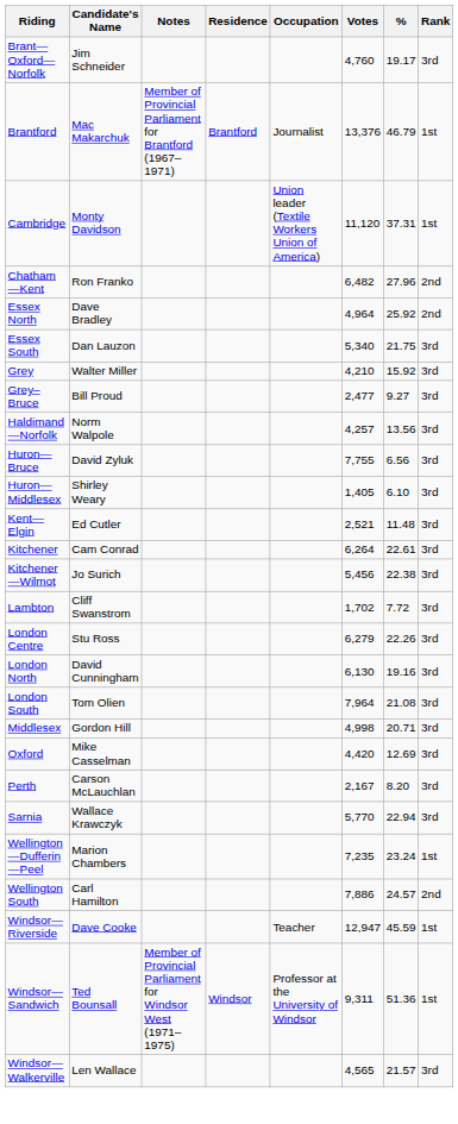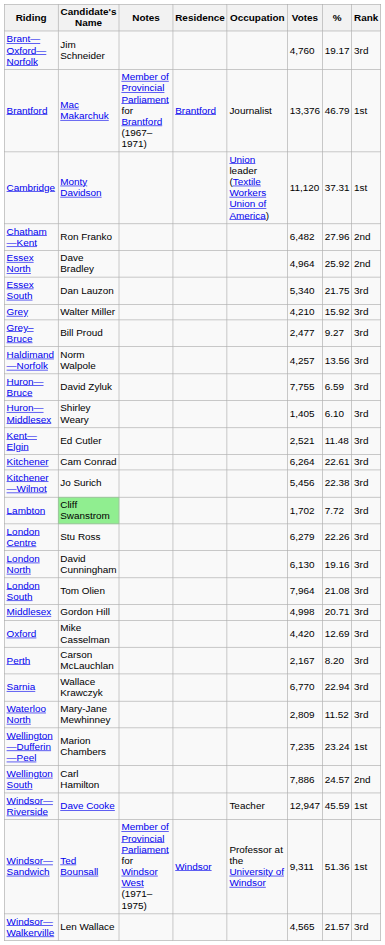Huron—Bruce | %: 6.56 -> 6.59
Lambton | Candidate's Name: no background -> lightgreen background
Sarnia | Votes: 5,770 -> 6,770
+ row: Waterloo North | Mary-Jane Mewhinney | 2,809 | 11.52 | 3rd
